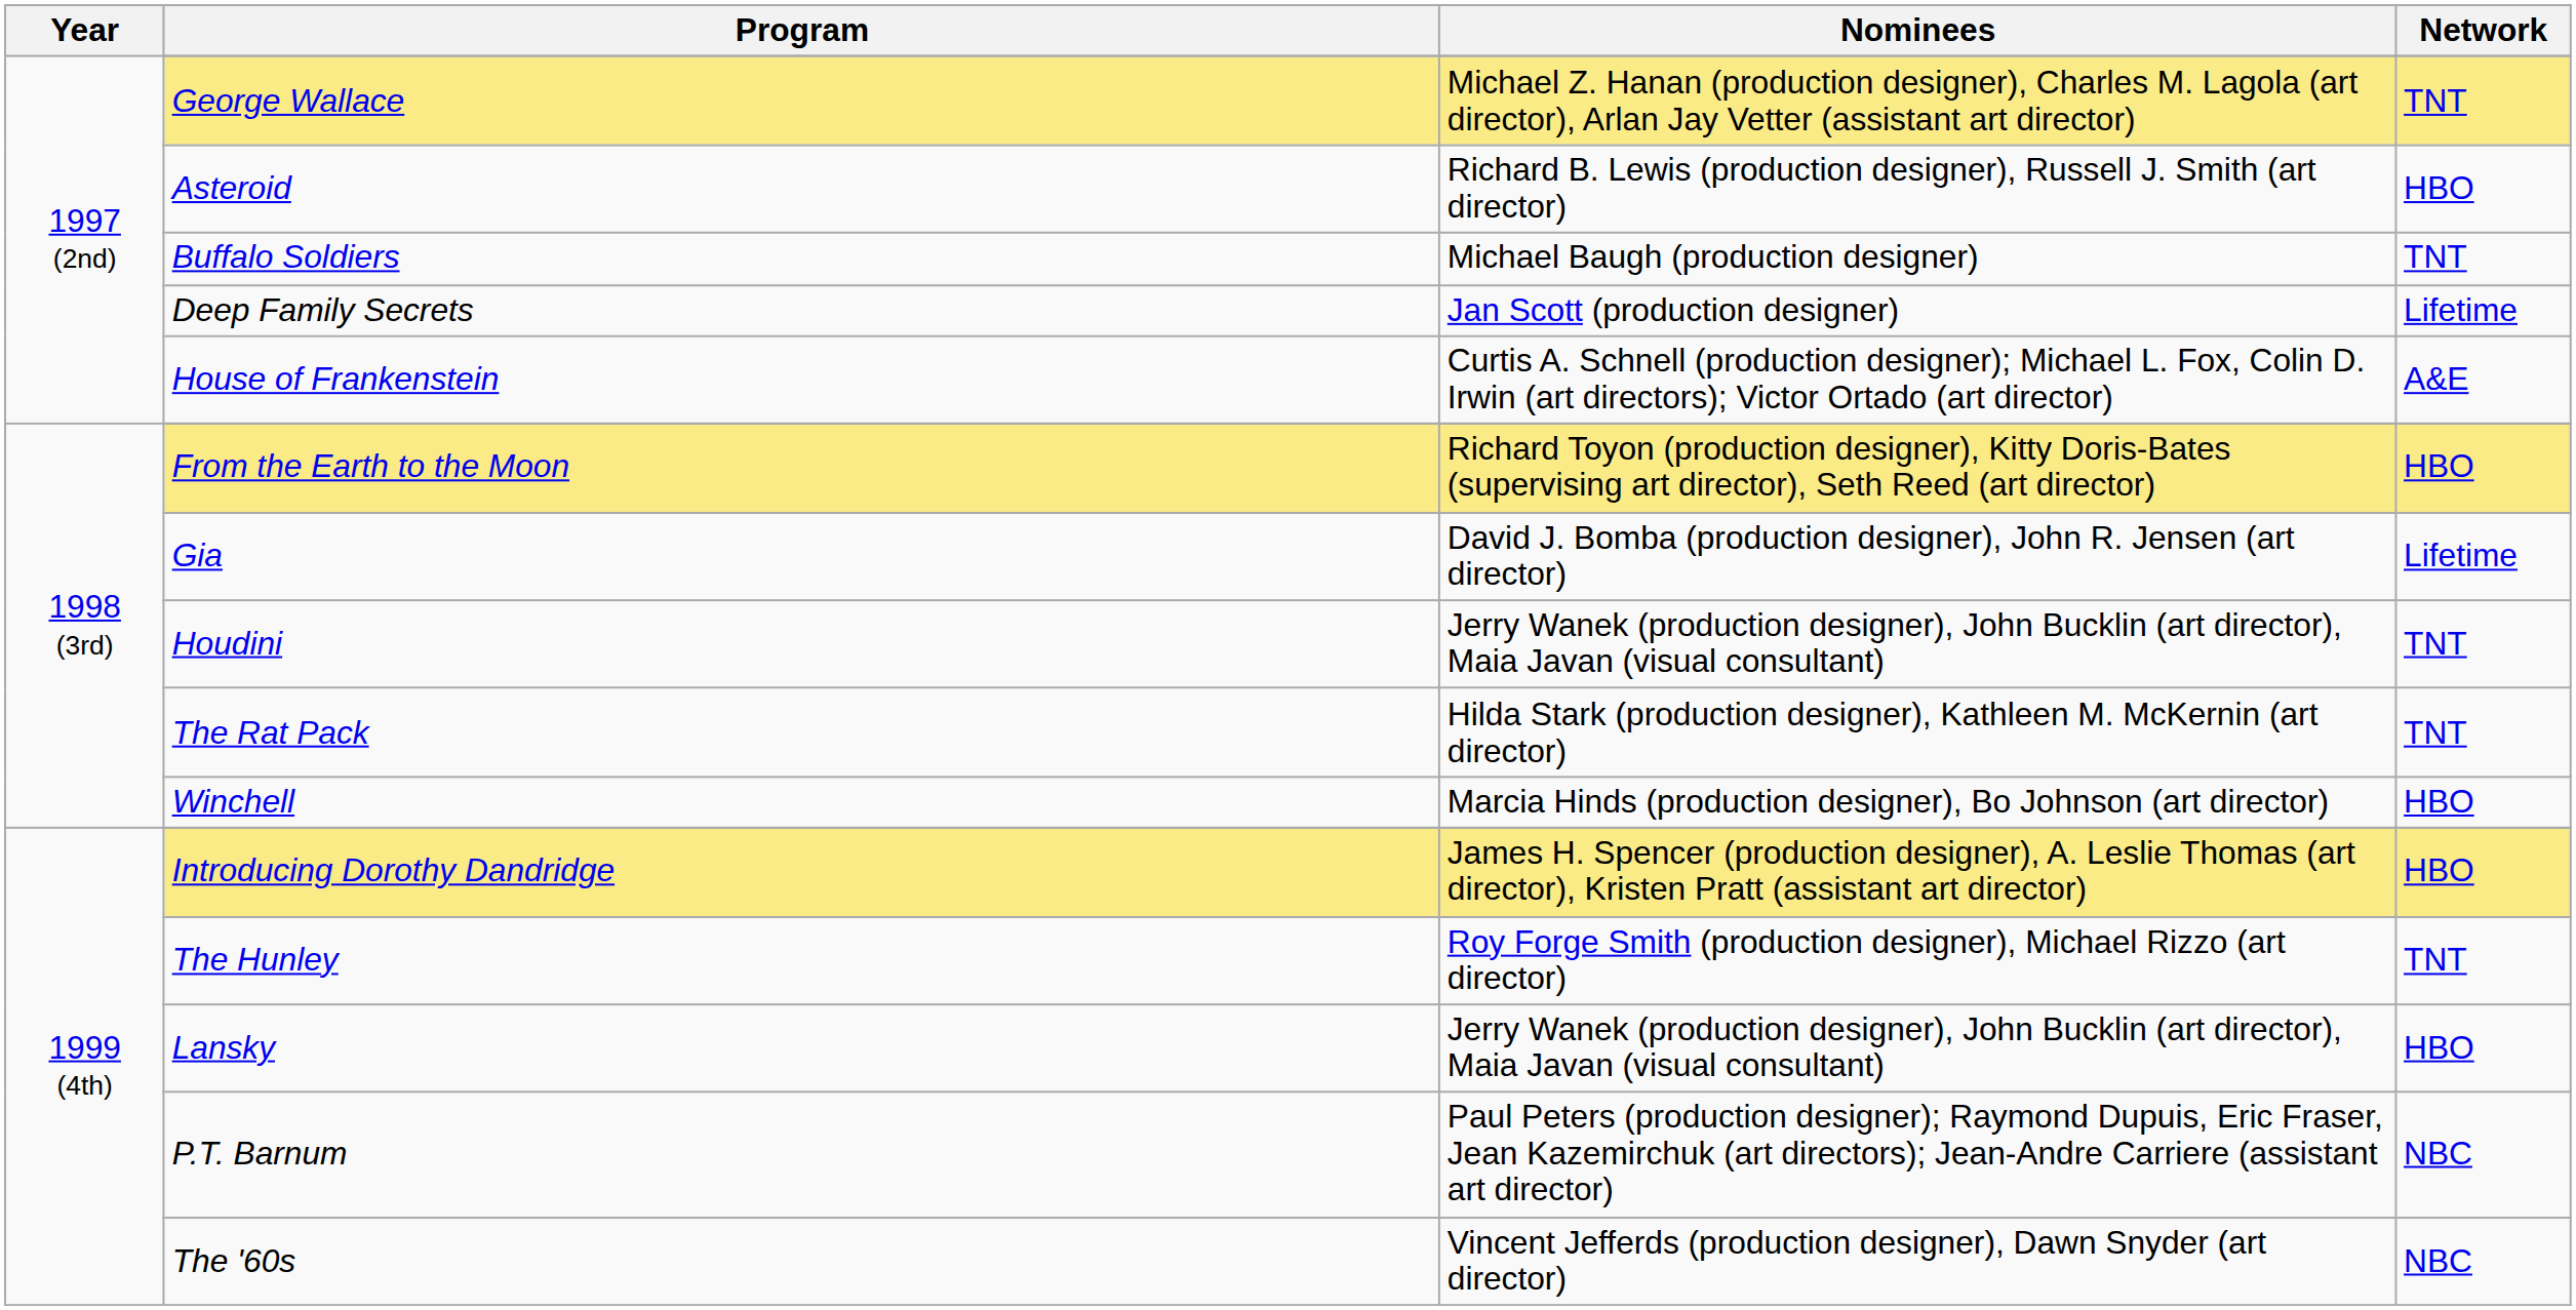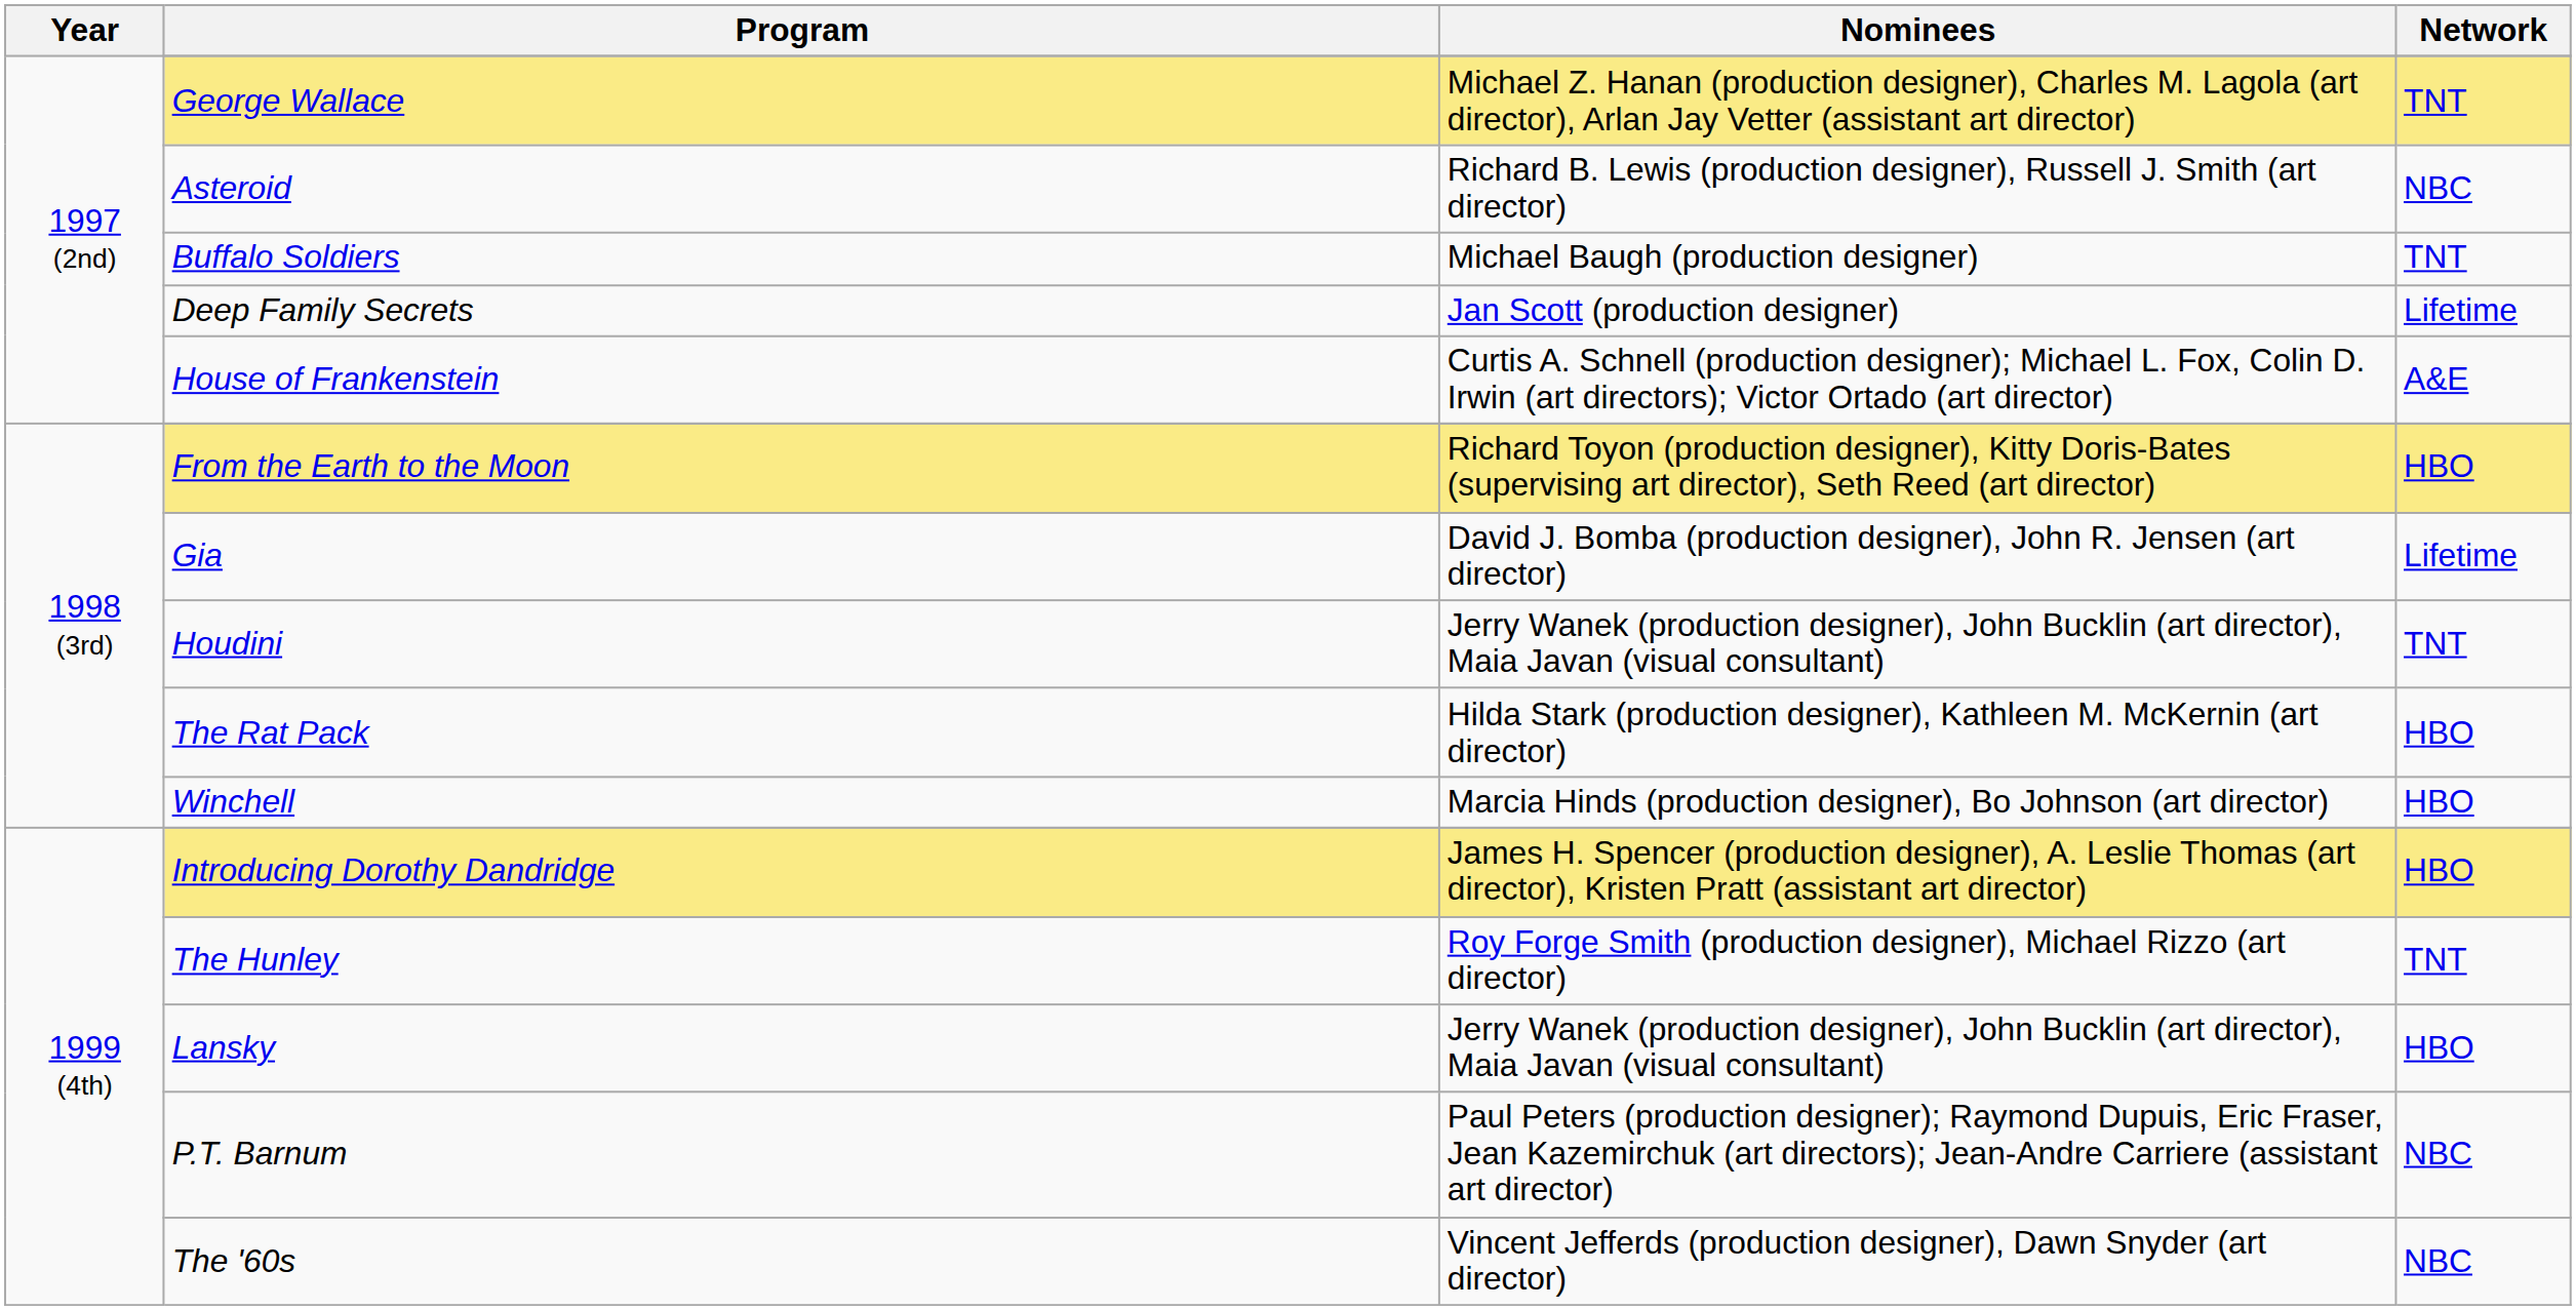Asteroid | Network: HBO -> NBC
The Rat Pack | Network: TNT -> HBO
